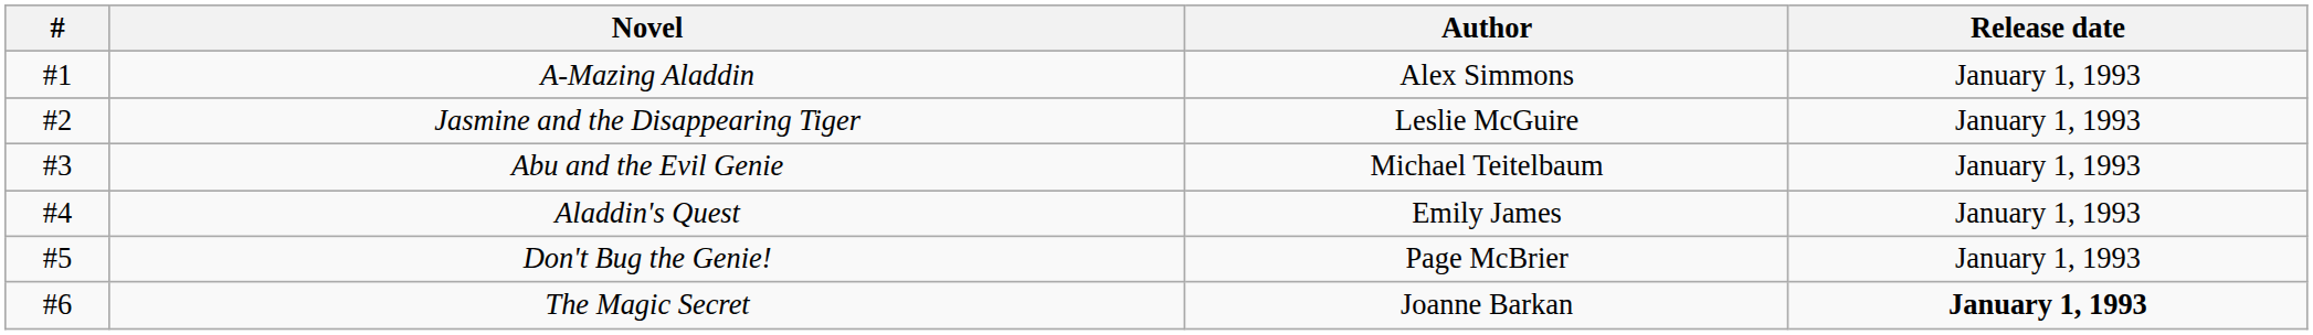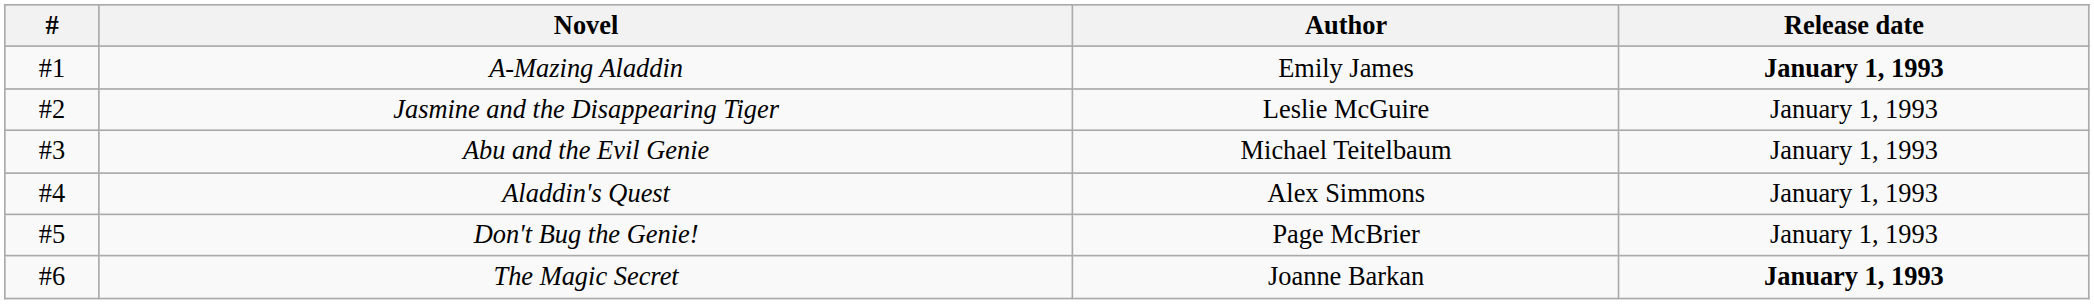A-Mazing Aladdin | Author: Alex Simmons -> Emily James
A-Mazing Aladdin | Release date: normal -> bold
Aladdin's Quest | Author: Emily James -> Alex Simmons
